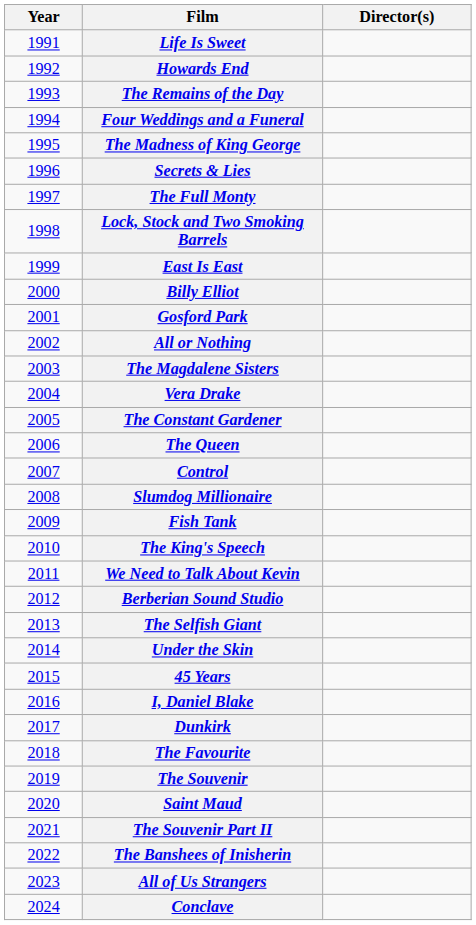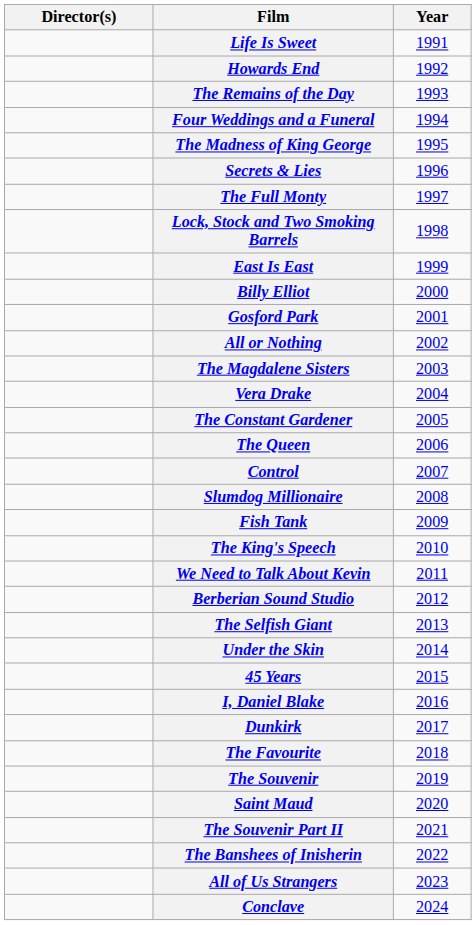columns swapped: Year <-> Director(s)
